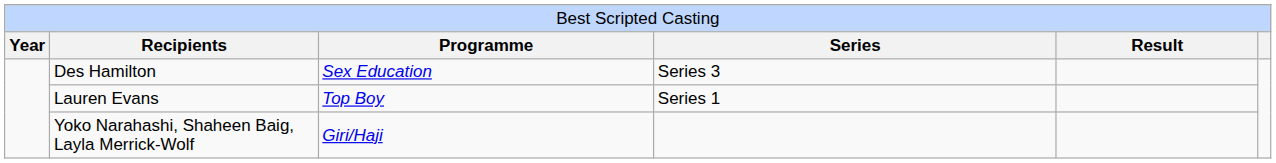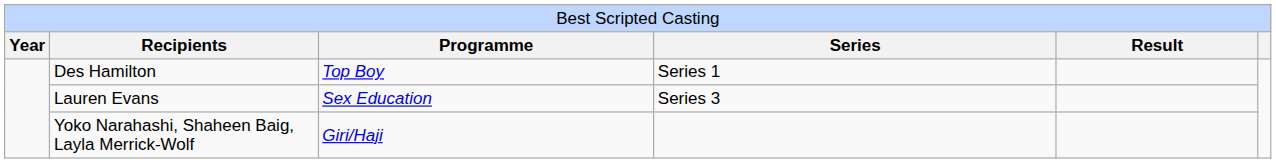Des Hamilton | column 3: Sex Education -> Top Boy
Des Hamilton | column 4: Series 3 -> Series 1
Lauren Evans | column 3: Top Boy -> Sex Education
Lauren Evans | column 4: Series 1 -> Series 3
